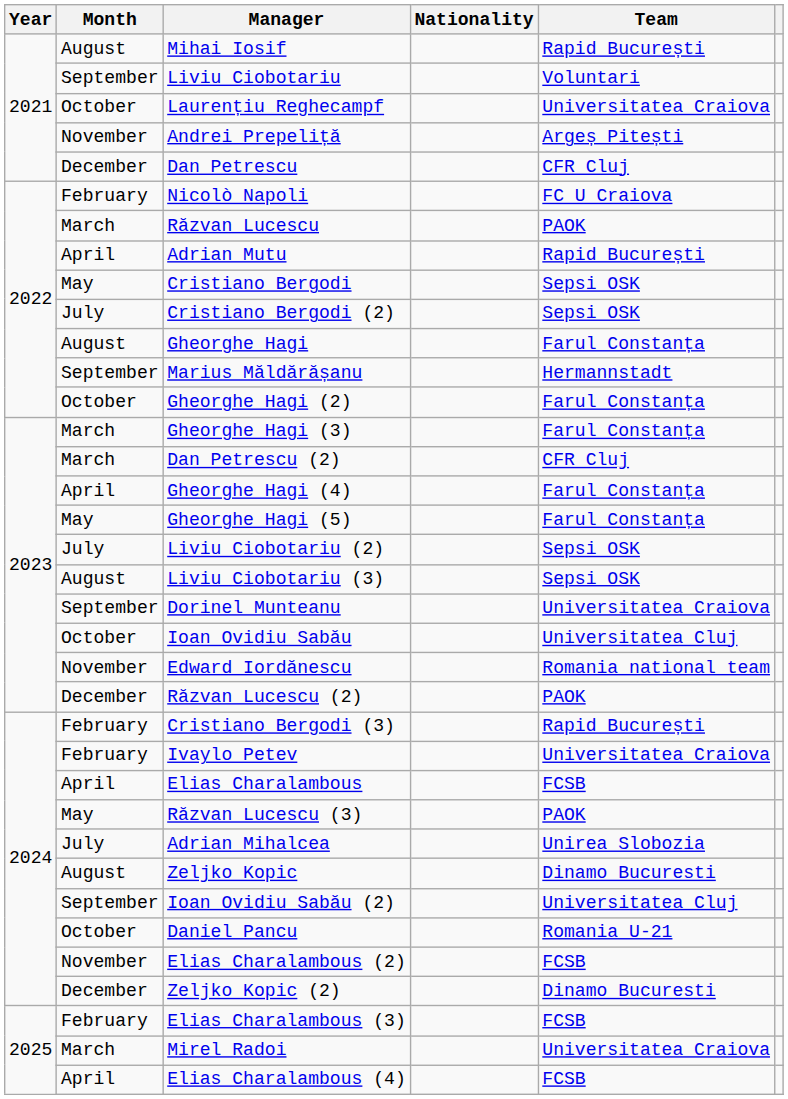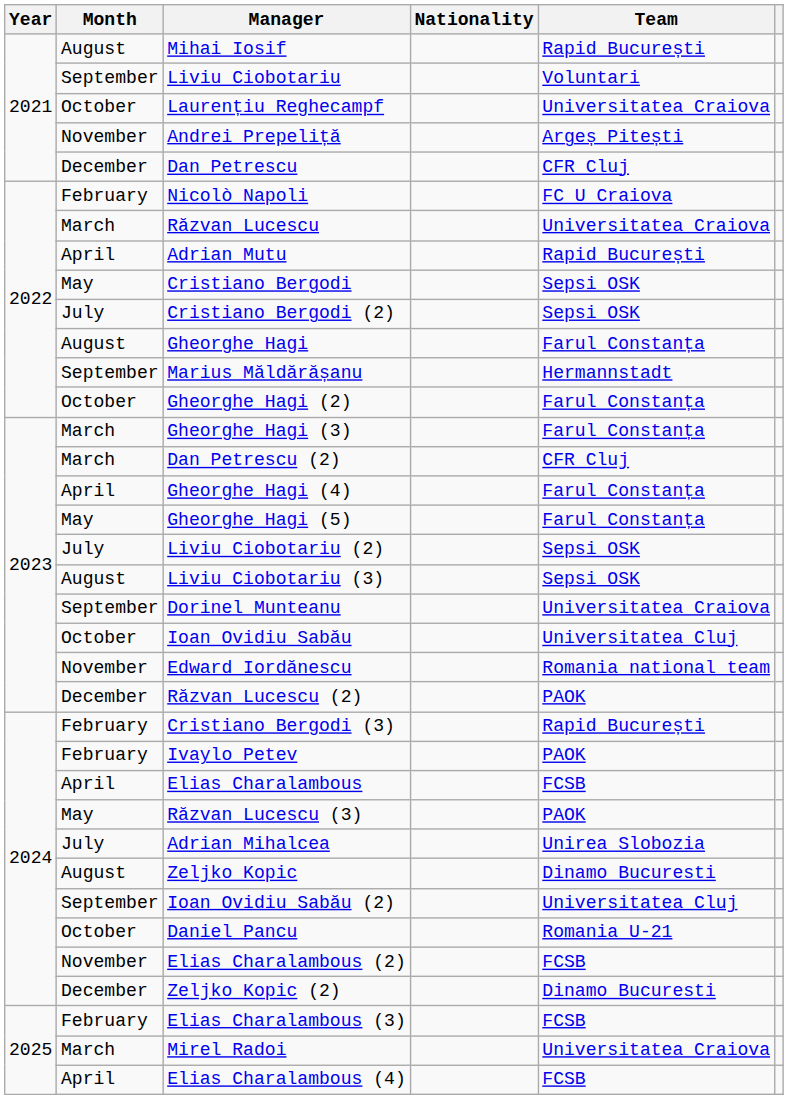Răzvan Lucescu | Team: PAOK -> Universitatea Craiova
Ivaylo Petev | Team: Universitatea Craiova -> PAOK
